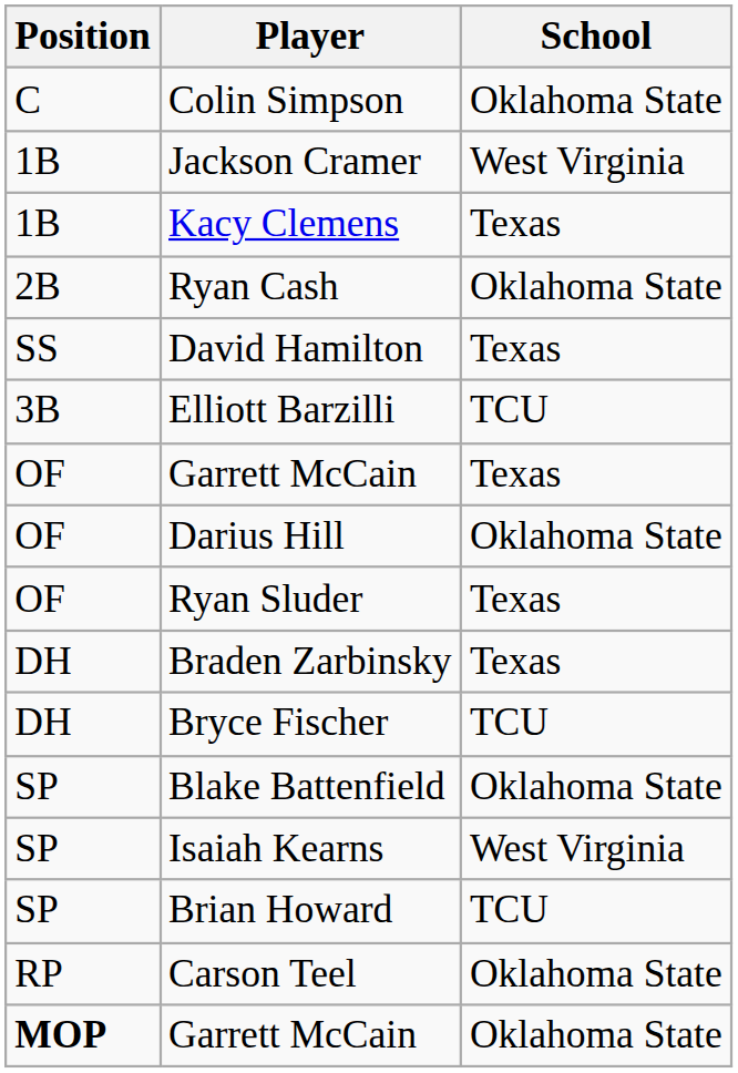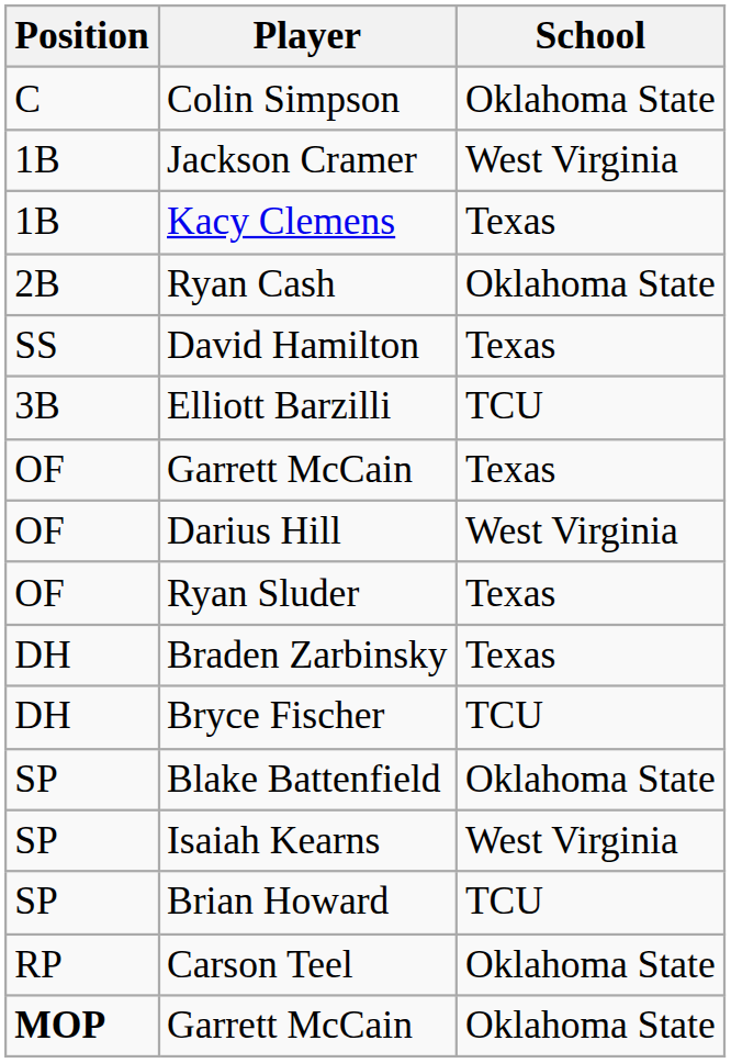Darius Hill | School: Oklahoma State -> West Virginia
